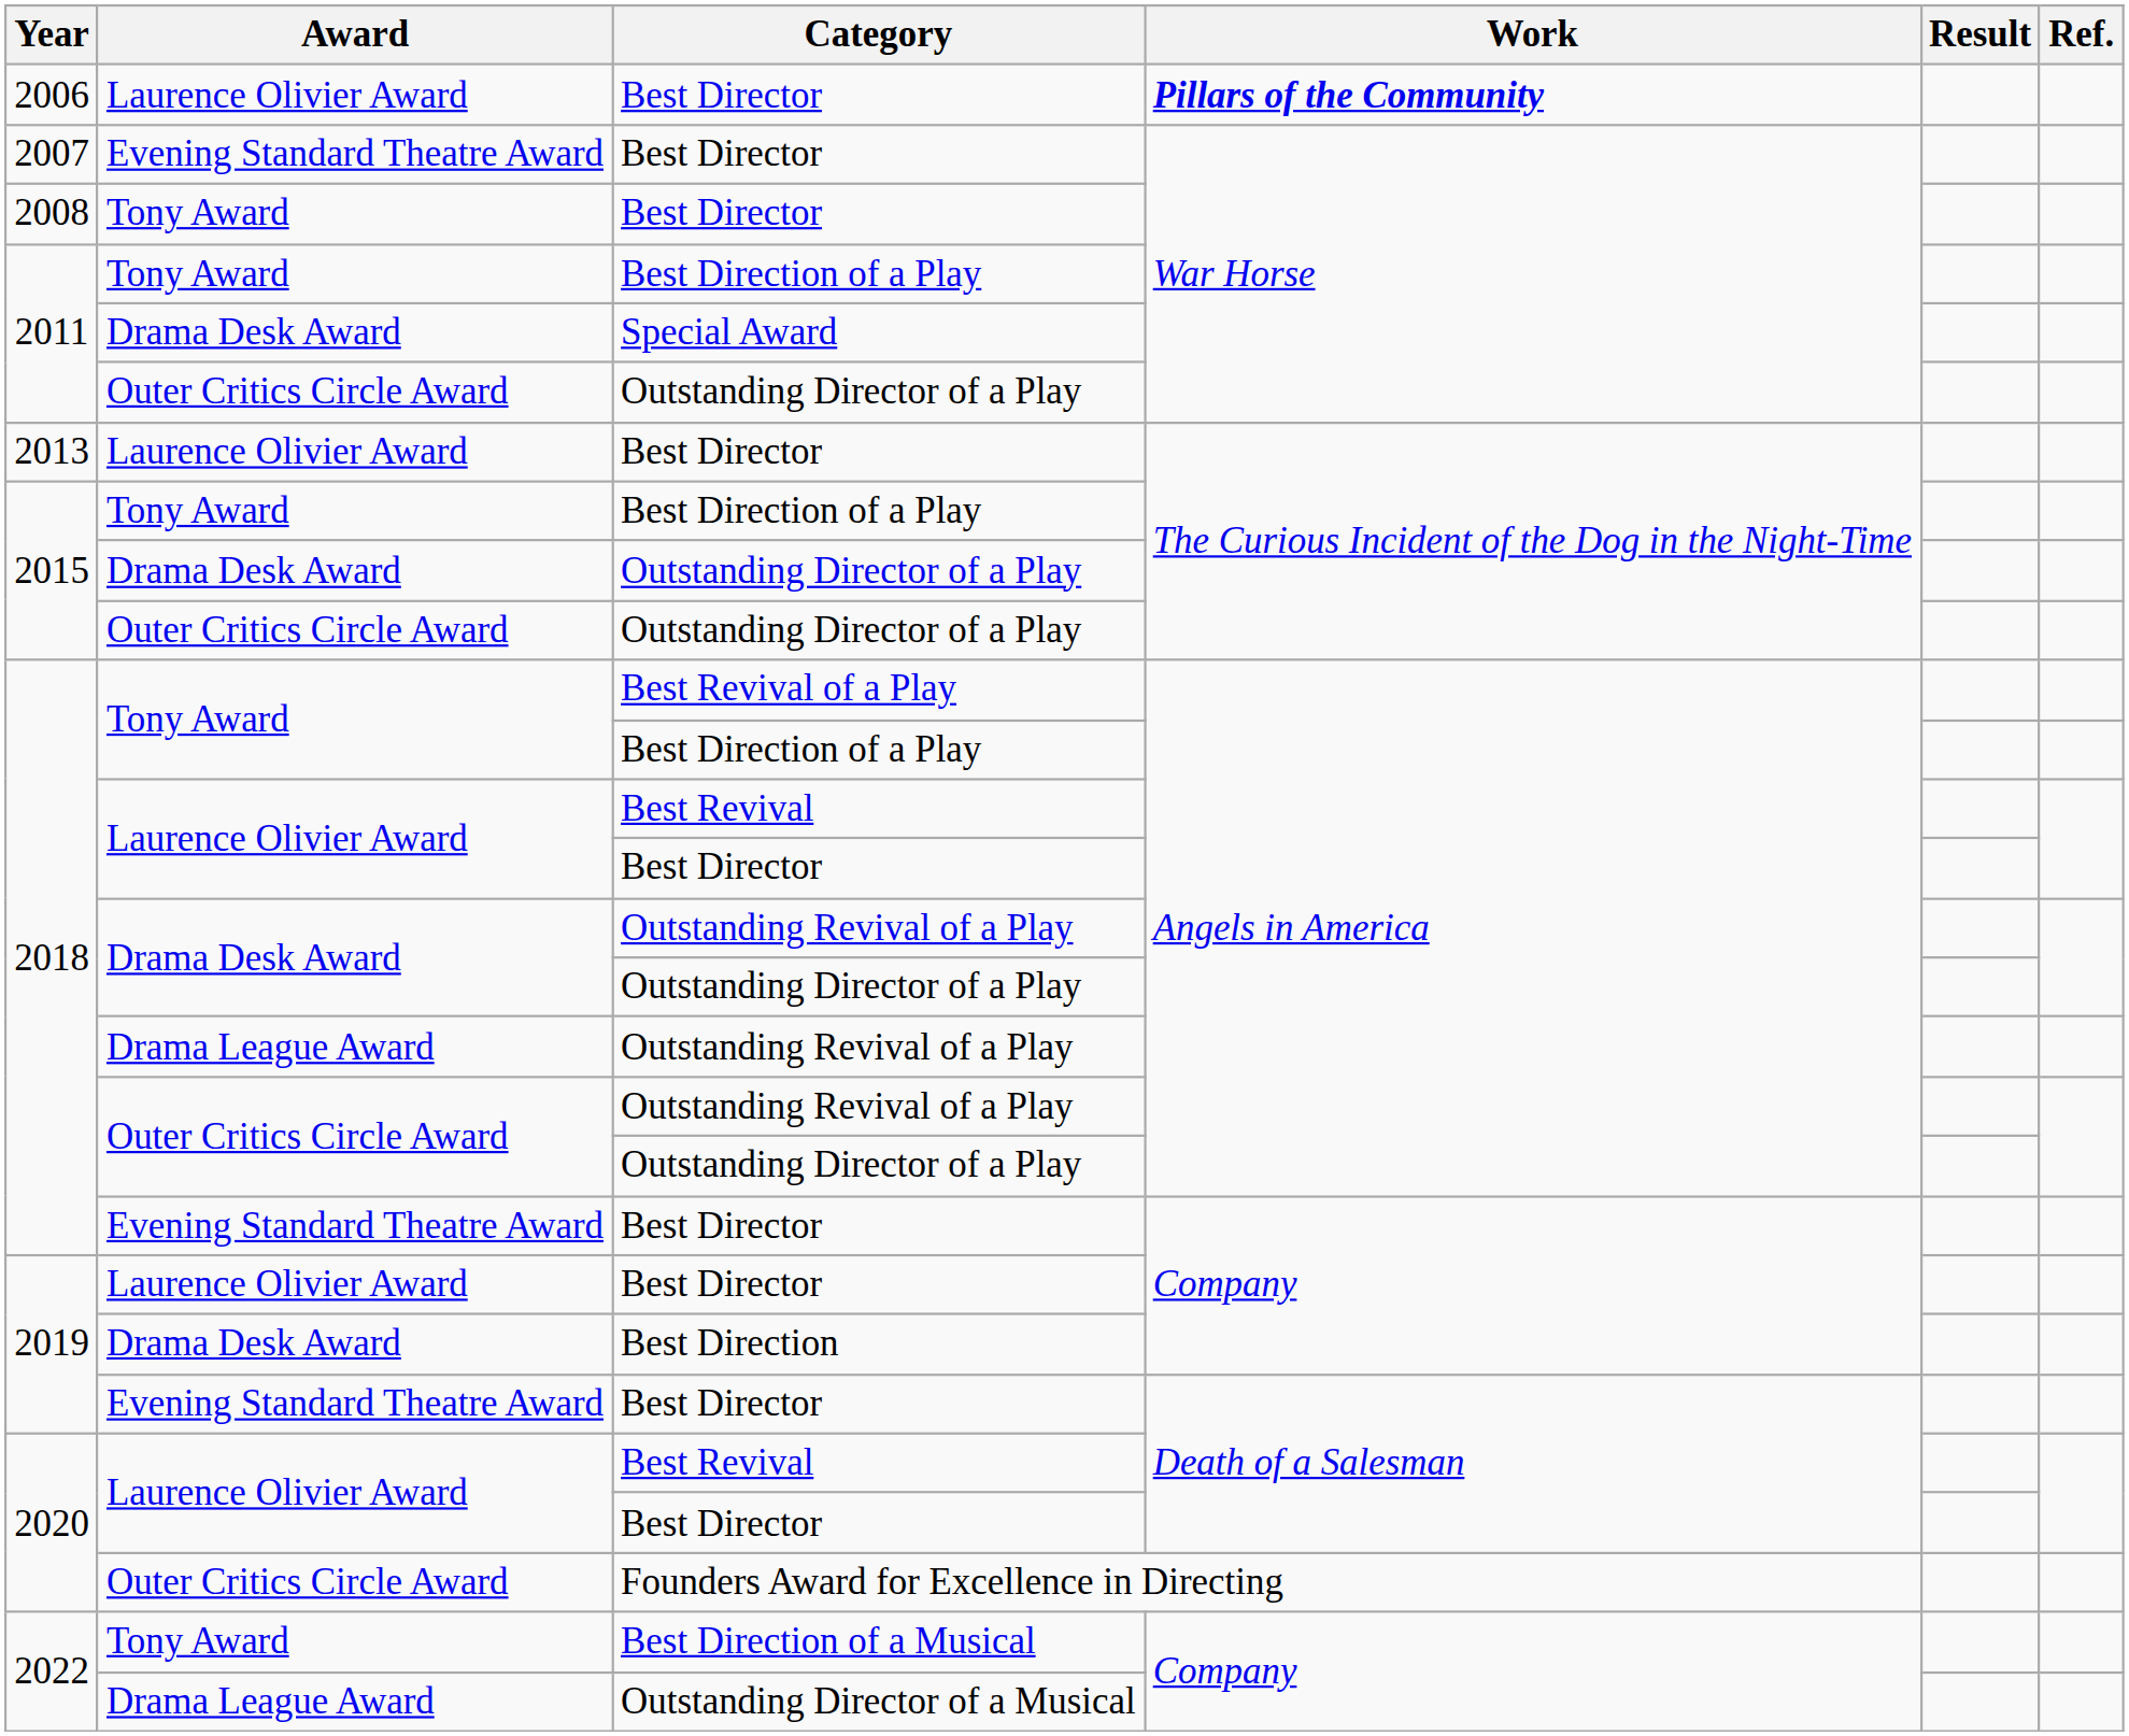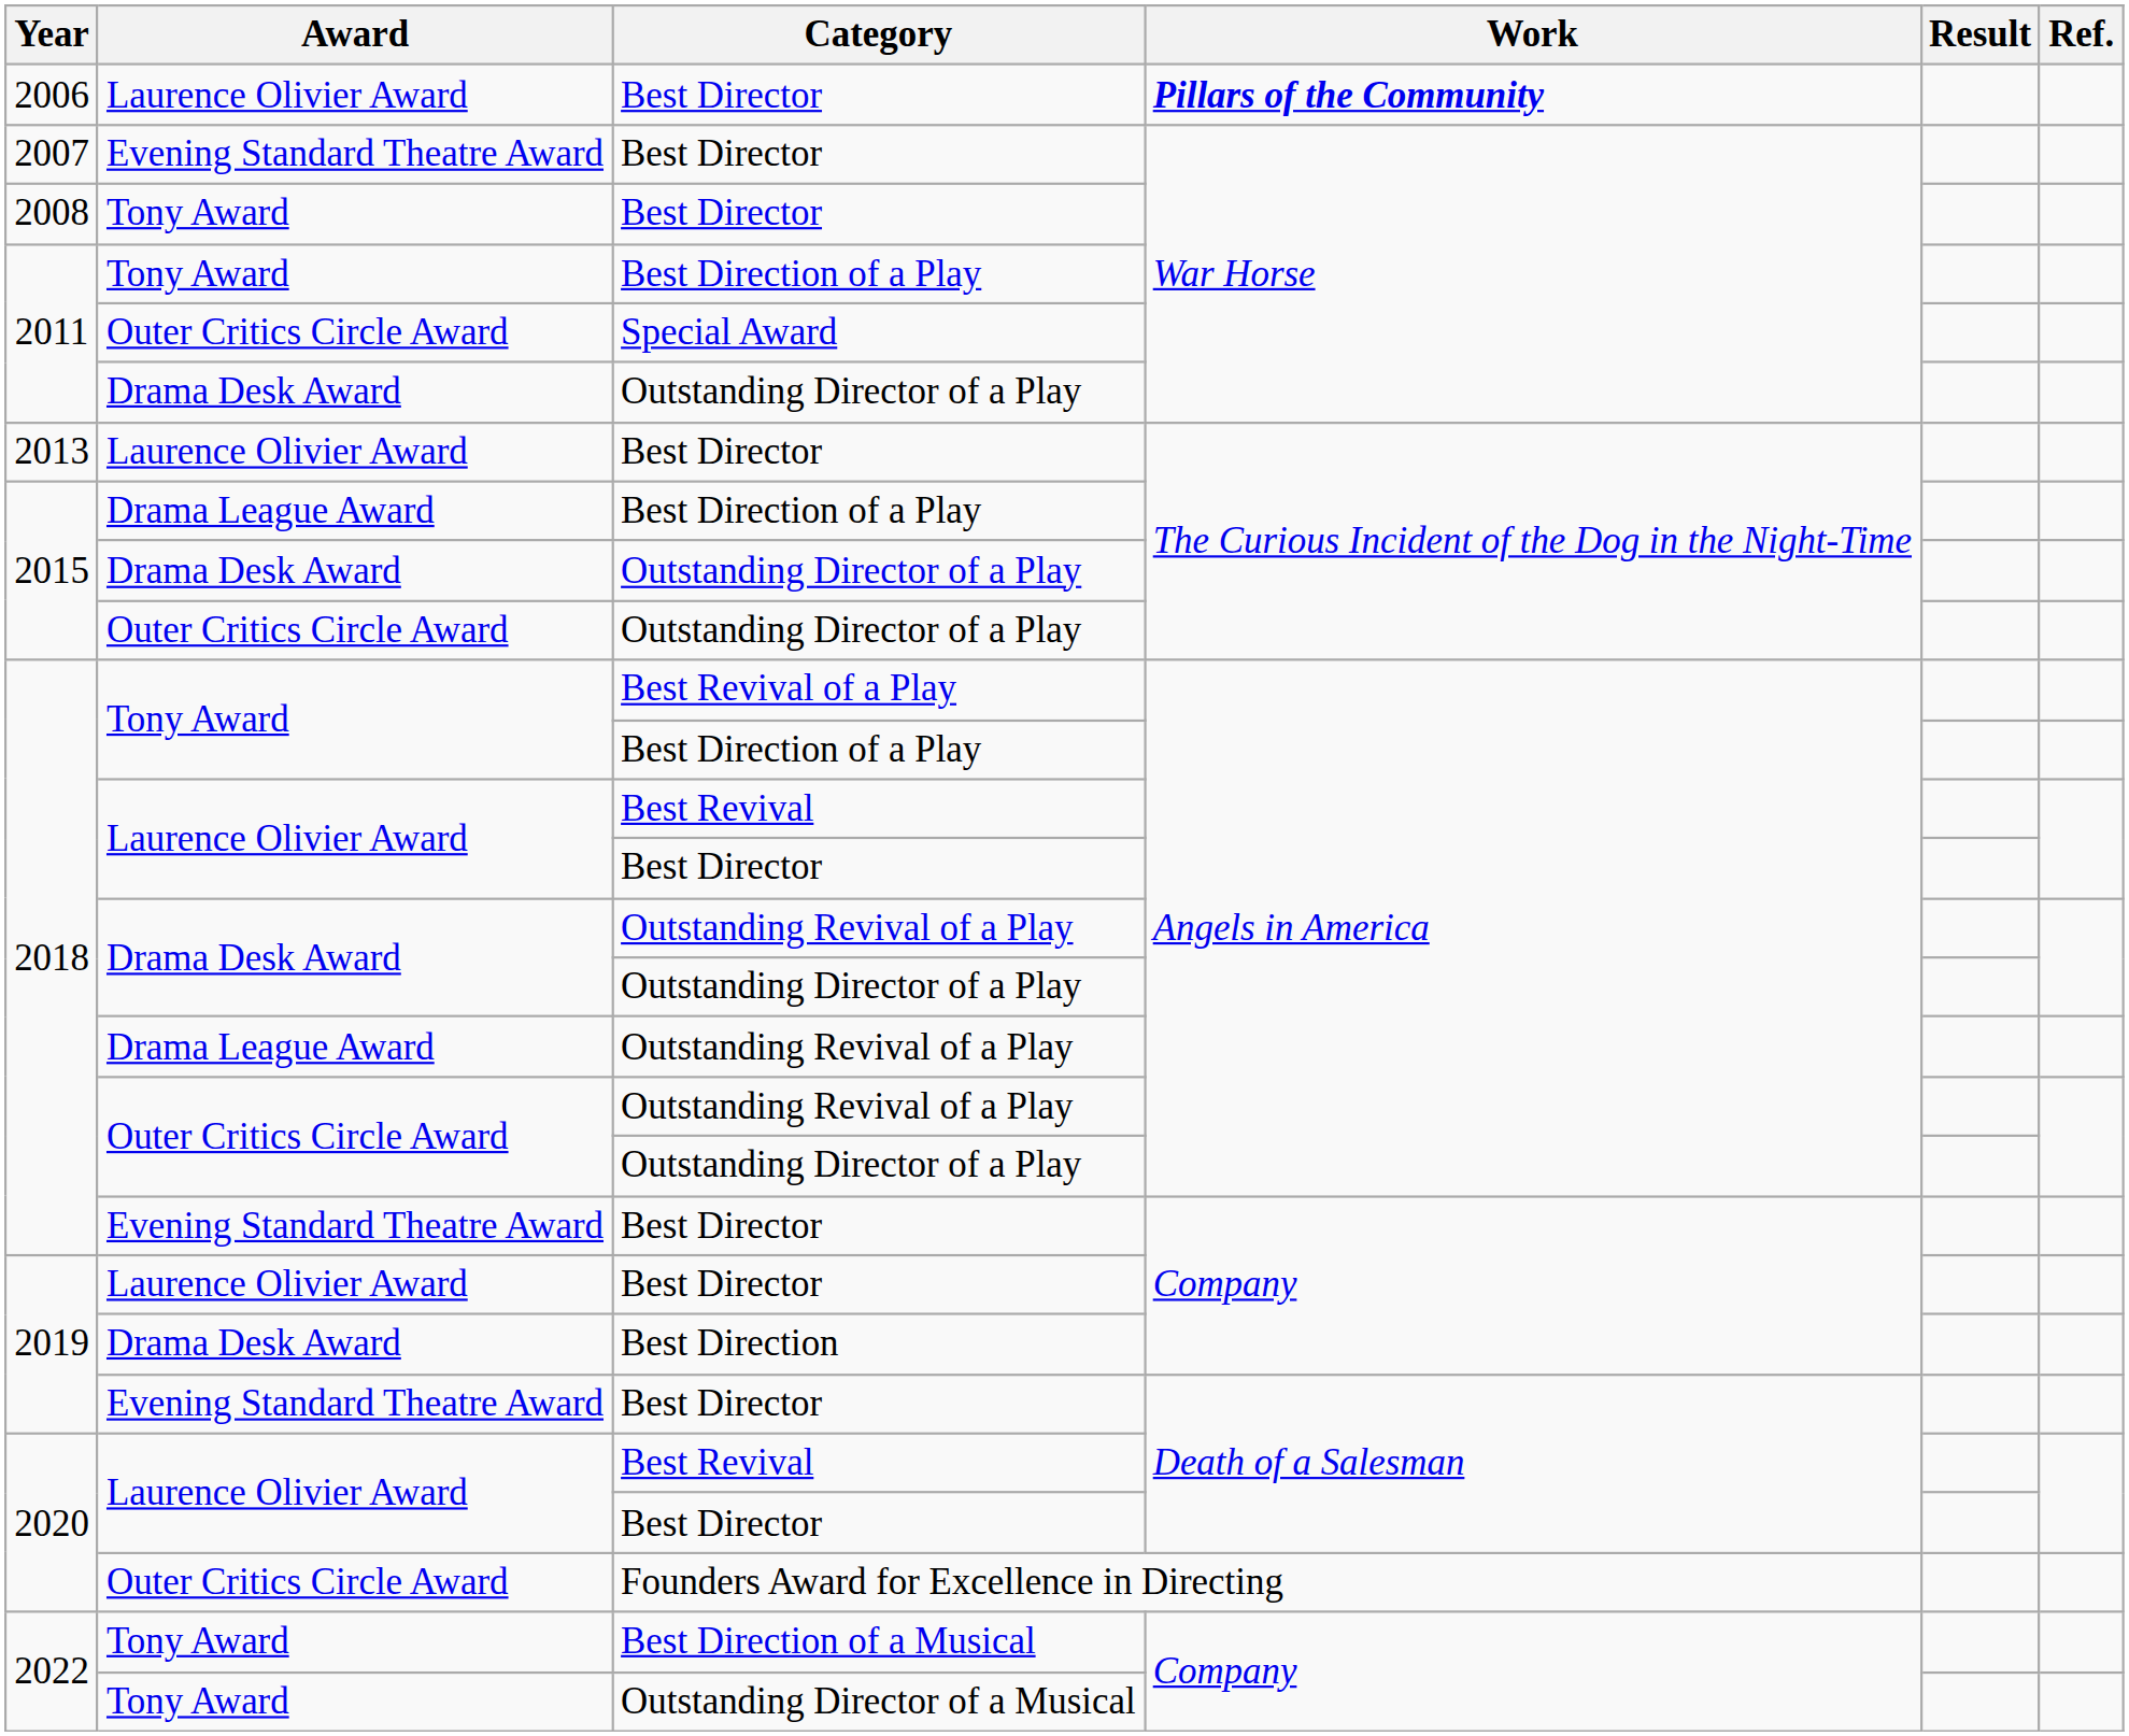Special Award | Award: Drama Desk Award -> Outer Critics Circle Award
2011 / Outstanding Director of a Play | Award: Outer Critics Circle Award -> Drama Desk Award
2015 / Best Direction of a Play | Award: Tony Award -> Drama League Award
Outstanding Director of a Musical | Award: Drama League Award -> Tony Award
